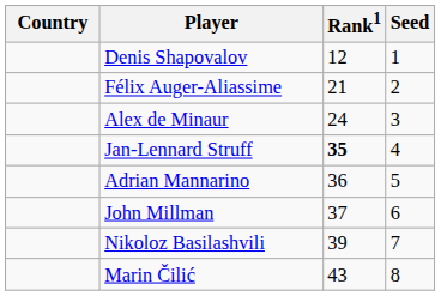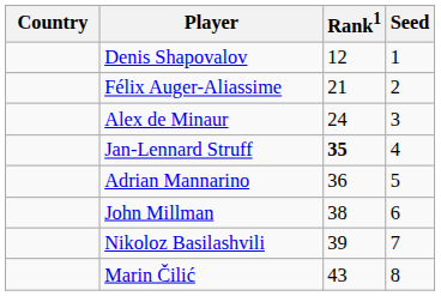John Millman | Rank1: 37 -> 38
